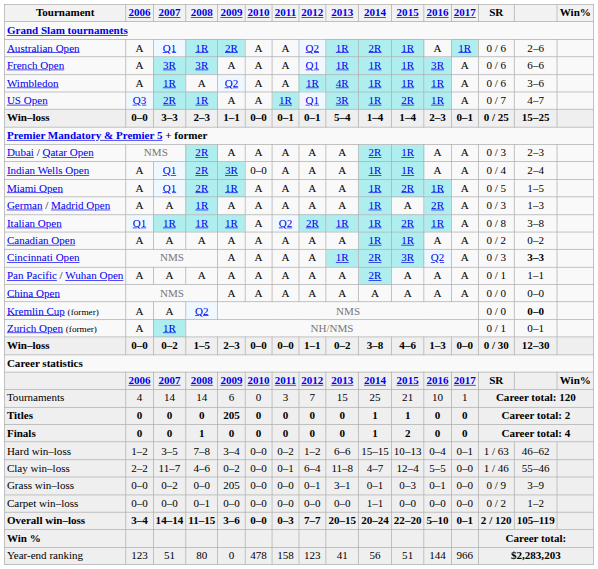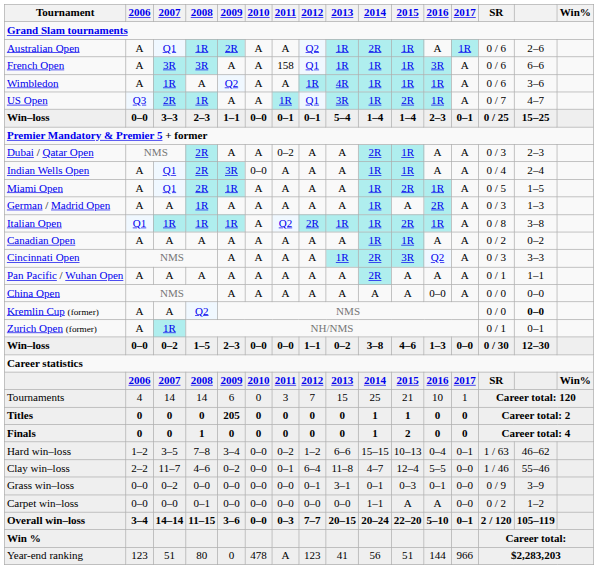French Open | 2011: A -> 158
Dubai / Qatar Open | 2011: A -> 0–2
Cincinnati Open | column 15: bold -> normal
China Open | 2016: A -> 0–0
Grass win–loss | 2009: 205 -> 0–0
Carpet win–loss | 2015: 0–0 -> A
Carpet win–loss | 2016: 0–0 -> A
Year-end ranking | 2011: 158 -> A
